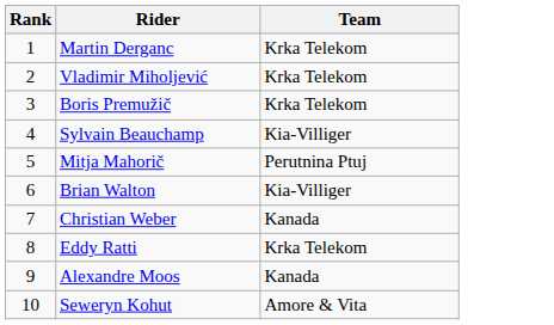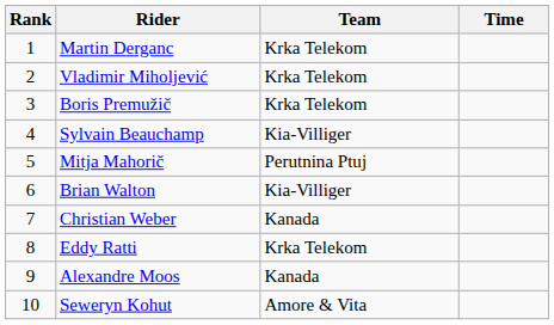+ column: Time
